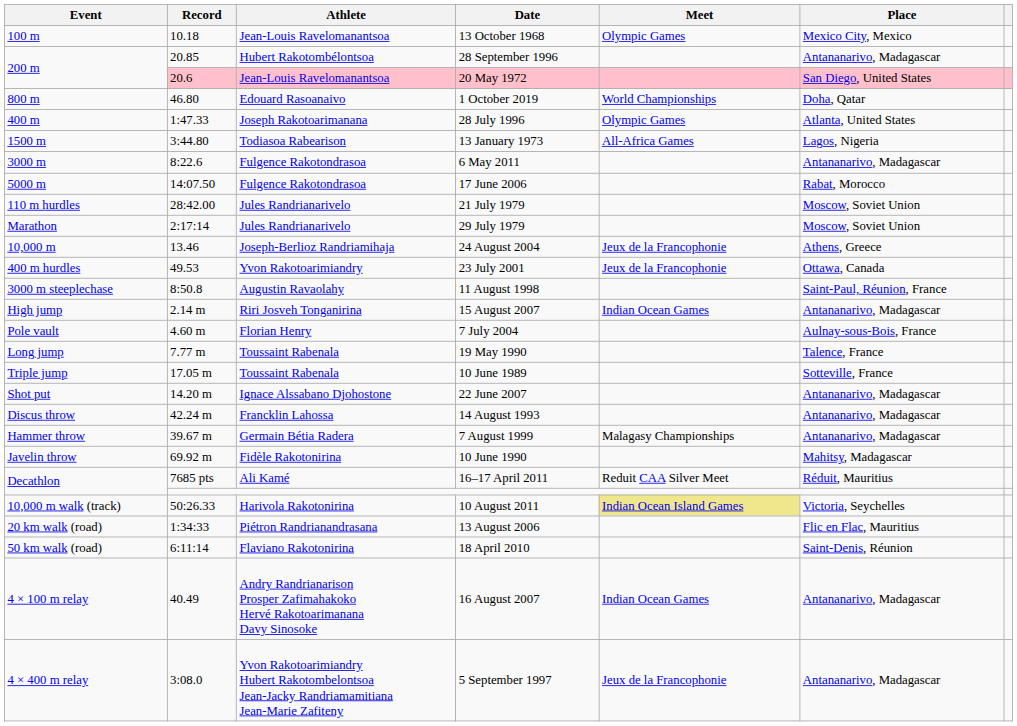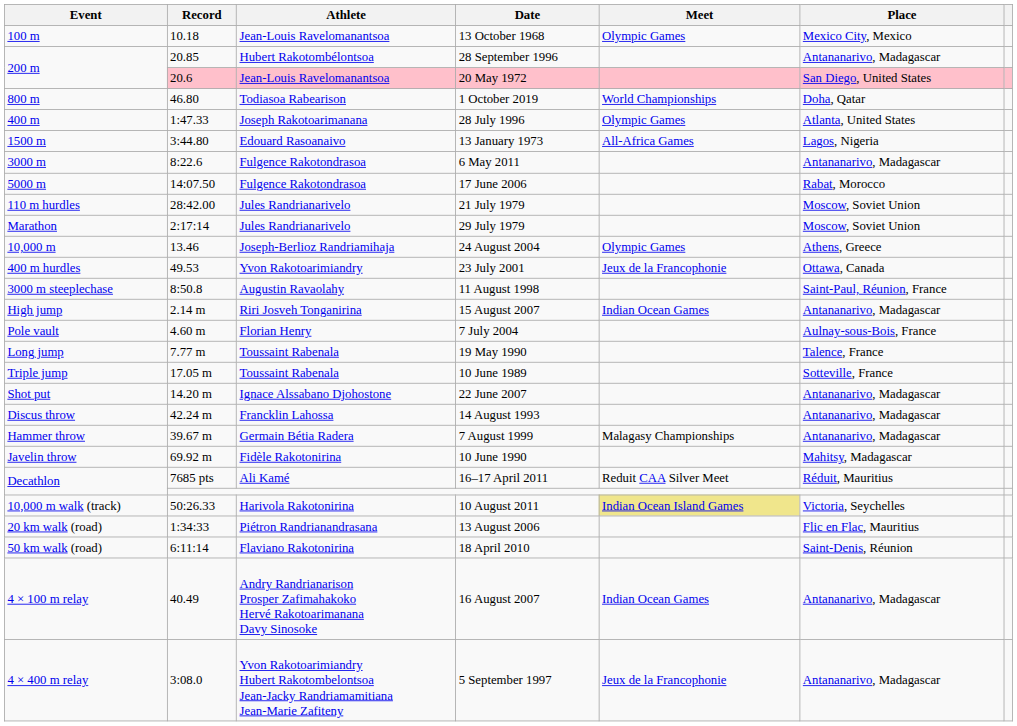1 October 2019 | Athlete: Edouard Rasoanaivo -> Todiasoa Rabearison
13 January 1973 | Athlete: Todiasoa Rabearison -> Edouard Rasoanaivo
24 August 2004 | Meet: Jeux de la Francophonie -> Olympic Games
